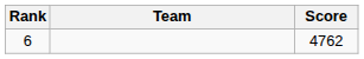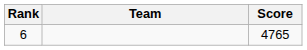6 | Score: 4762 -> 4765
